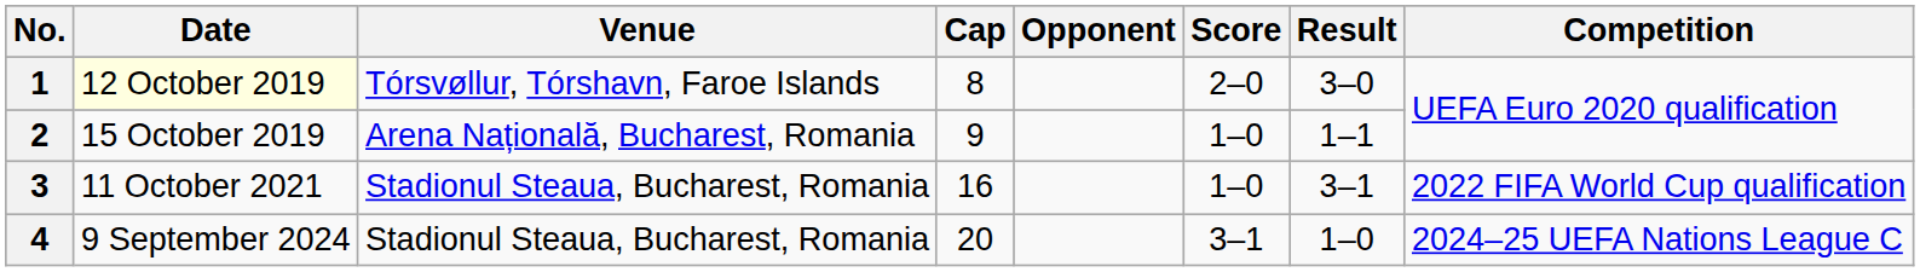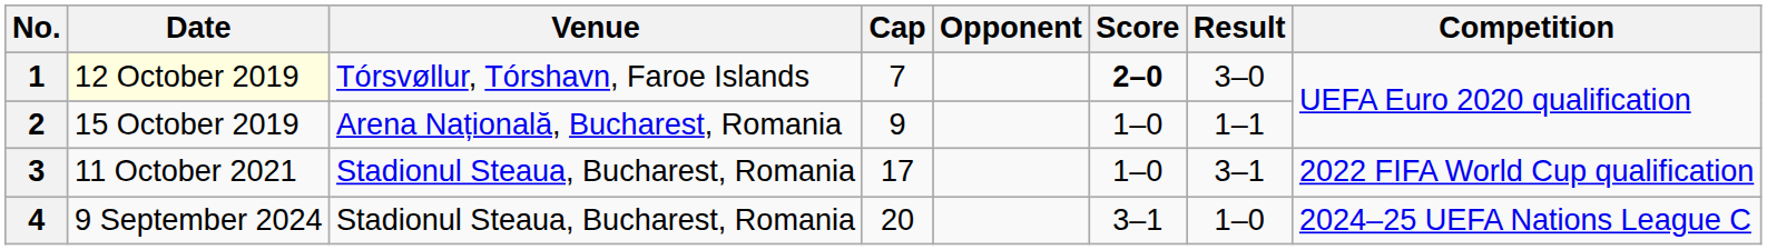1 | Cap: 8 -> 7
1 | Score: normal -> bold
3 | Cap: 16 -> 17
